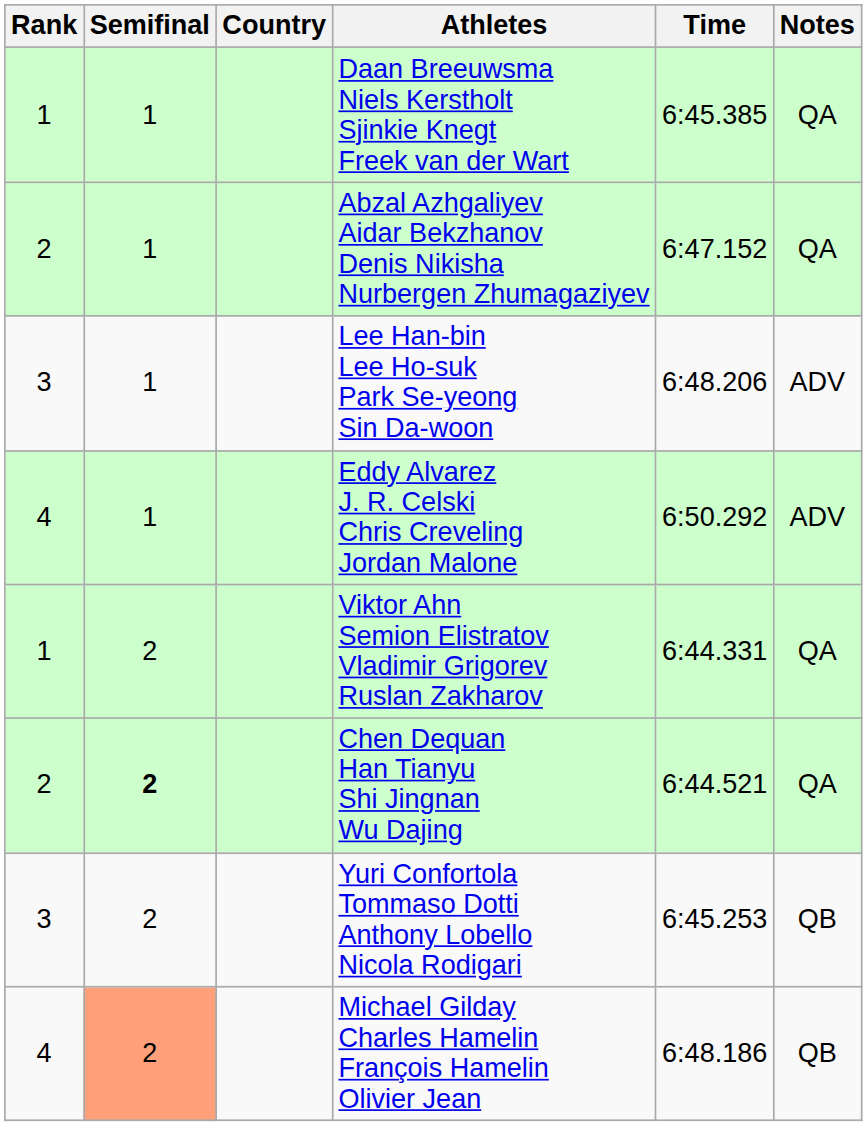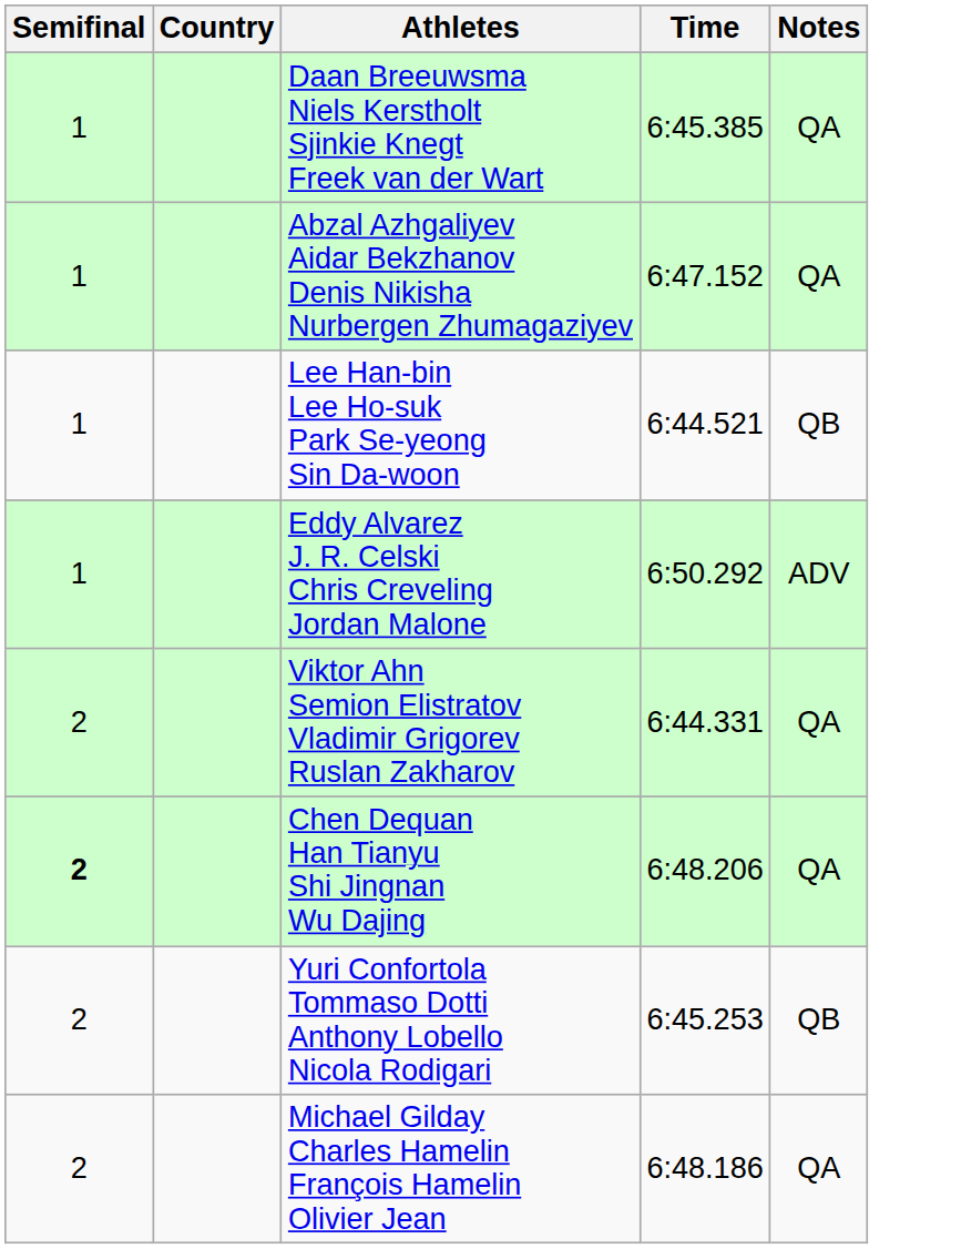- column: Rank | 1 | 2 | 3 | 4 | 1 | 2 | 3 | 4
Lee Han-bin Lee Ho-suk Park Se-yeong Sin Da-woon | Time: 6:48.206 -> 6:44.521
Lee Han-bin Lee Ho-suk Park Se-yeong Sin Da-woon | Notes: ADV -> QB
Chen Dequan Han Tianyu Shi Jingnan Wu Dajing | Time: 6:44.521 -> 6:48.206
Michael Gilday Charles Hamelin François Hamelin Olivier Jean | Semifinal: lightsalmon background -> no background
Michael Gilday Charles Hamelin François Hamelin Olivier Jean | Notes: QB -> QA
